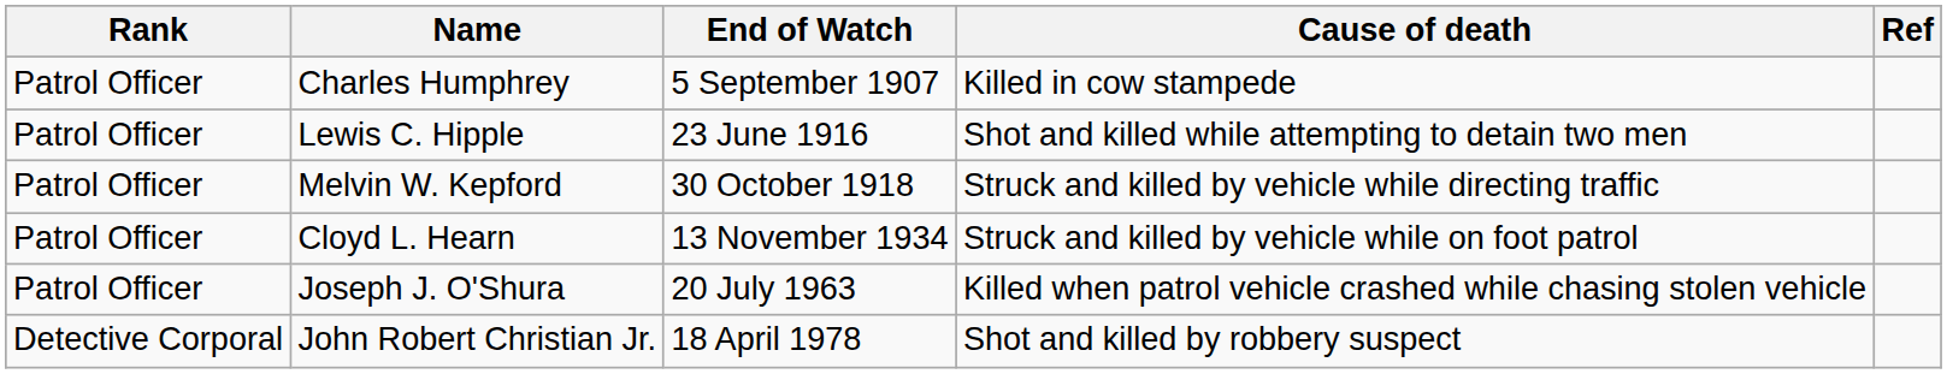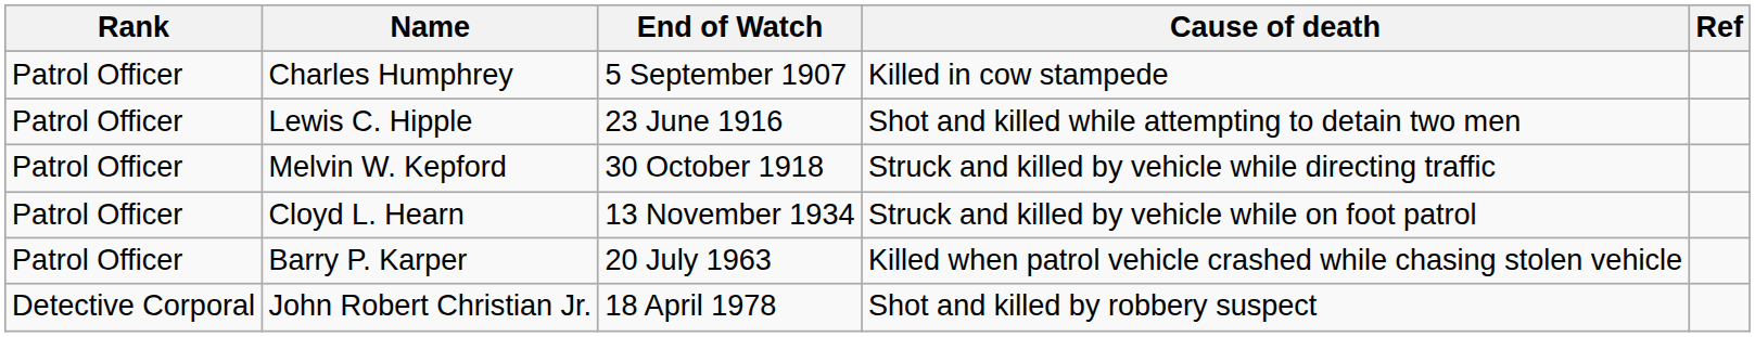+ row: Patrol Officer | Barry P. Karper | 20 July 1963 | Killed when patrol vehicle crashed while chasing stolen vehicle
- row: Patrol Officer | Joseph J. O'Shura | 20 July 1963 | Killed when patrol vehicle crashed while chasing stolen vehicle
